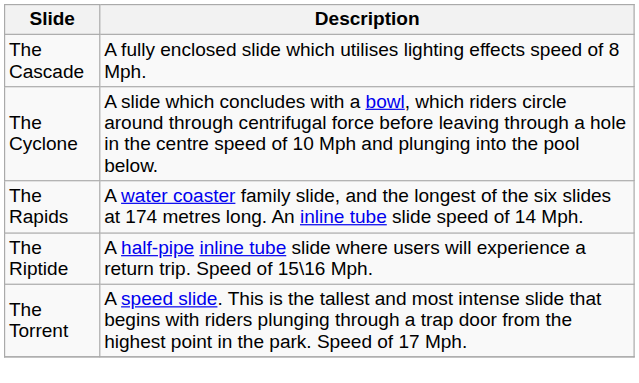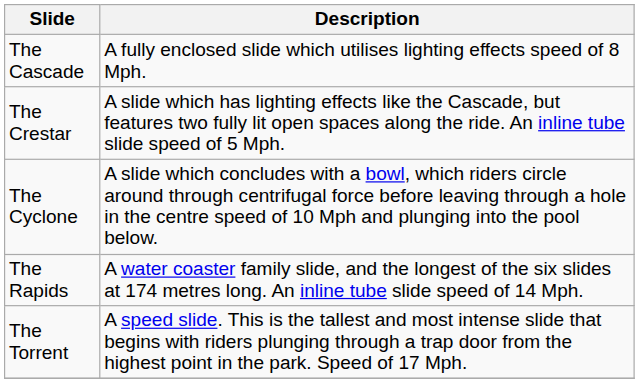+ row: The Crestar | A slide which has lighting effects like the Cascade, but features two fully lit open spaces along the ride. An inline tube slide speed of 5 Mph.
- row: The Riptide | A half-pipe inline tube slide where users will experience a return trip. Speed of 15\16 Mph.
